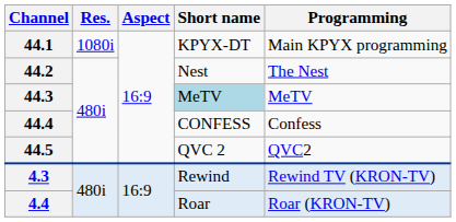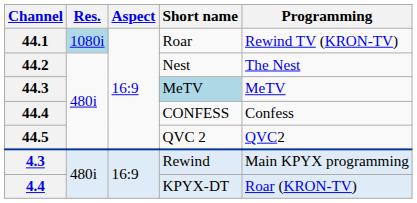44.1 | Res.: no background -> lightblue background
44.1 | Short name: KPYX-DT -> Roar
44.1 | Programming: Main KPYX programming -> Rewind TV (KRON-TV)
4.3 | Programming: Rewind TV (KRON-TV) -> Main KPYX programming
4.4 | Short name: Roar -> KPYX-DT
